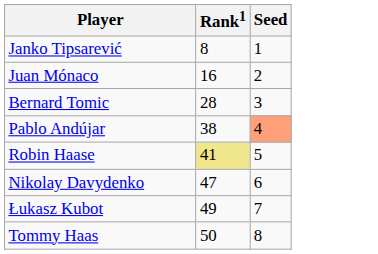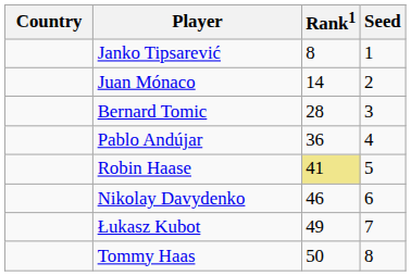+ column: Country
Juan Mónaco | Rank1: 16 -> 14
Pablo Andújar | Rank1: 38 -> 36
Pablo Andújar | Seed: lightsalmon background -> no background
Nikolay Davydenko | Rank1: 47 -> 46
